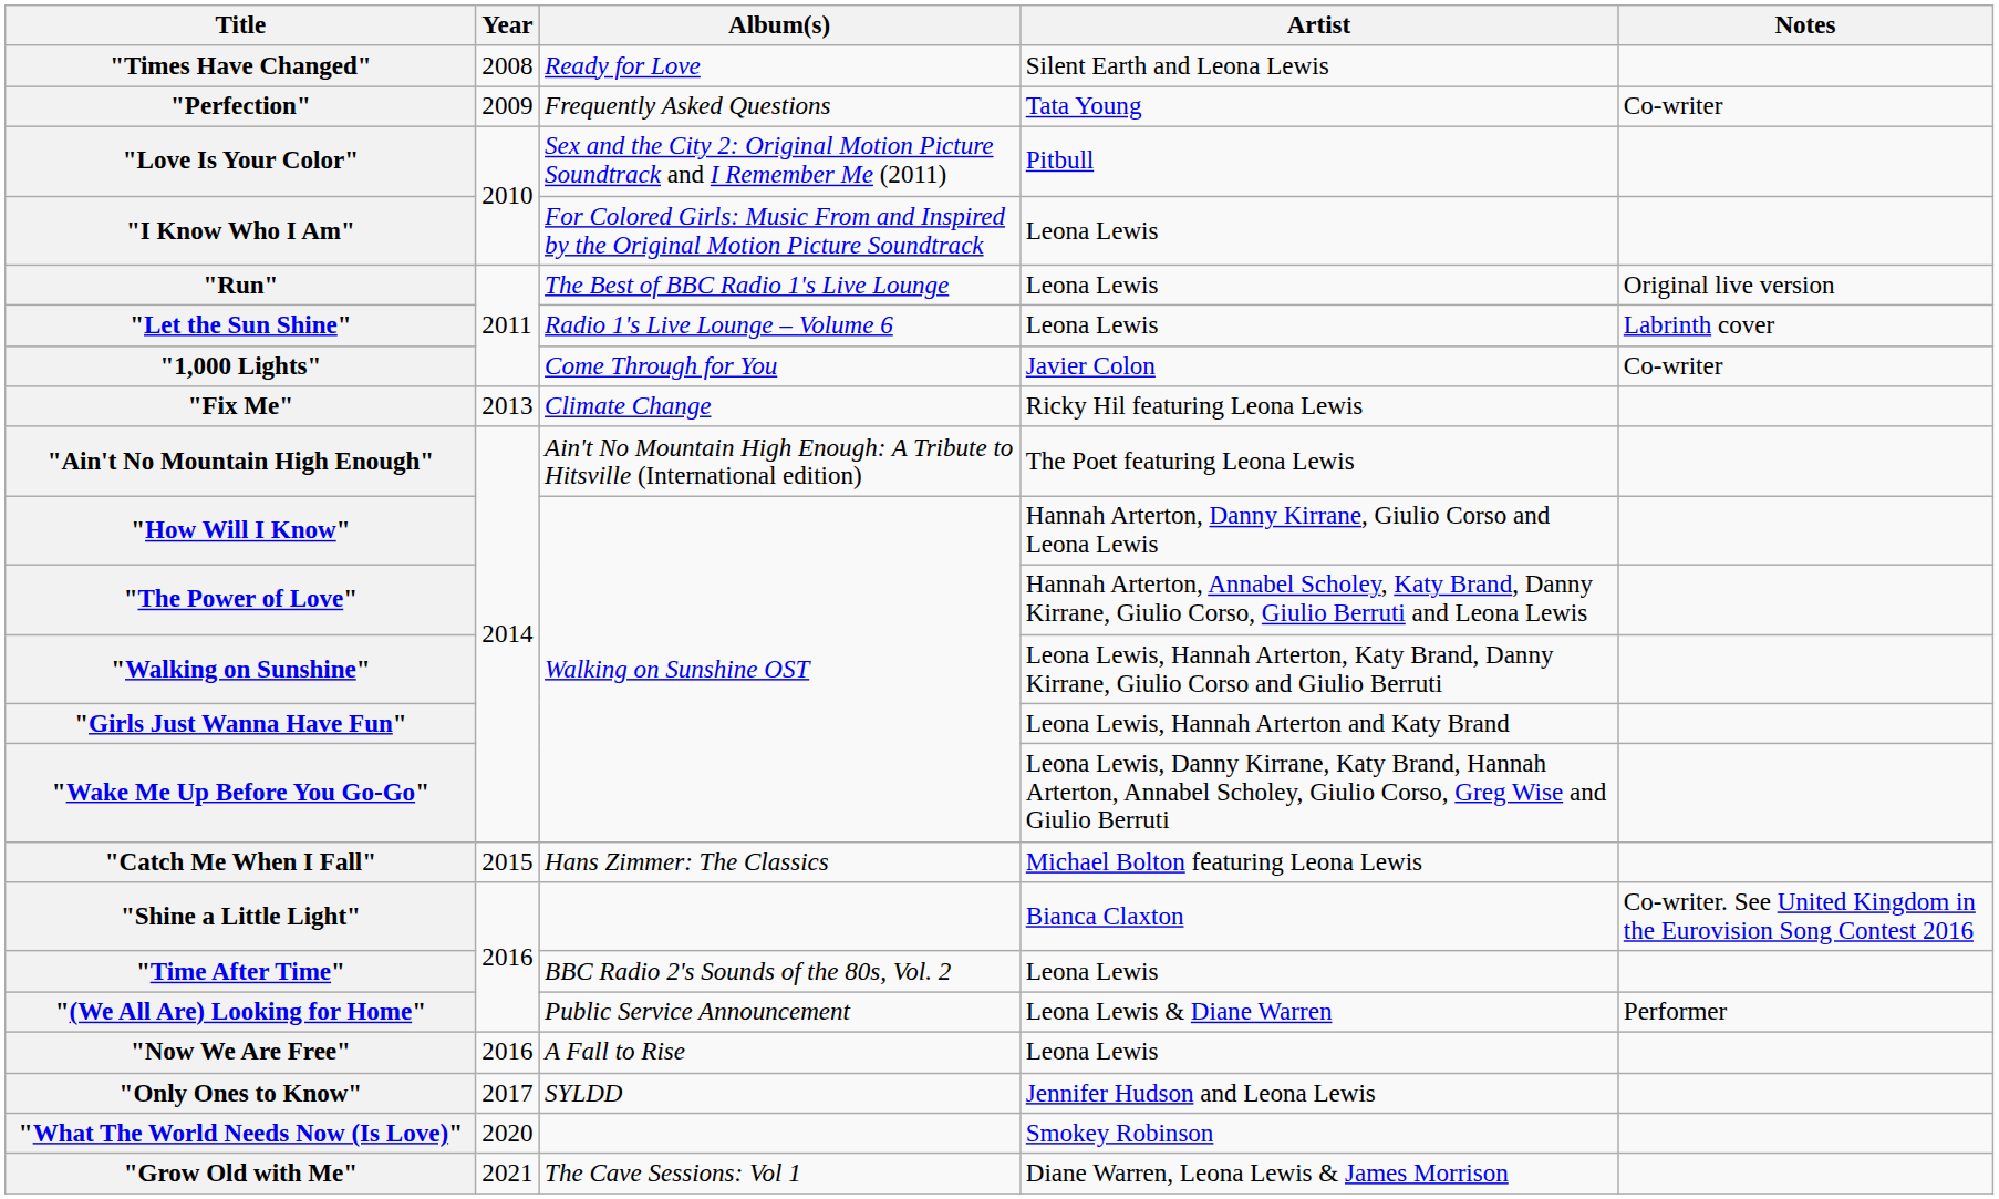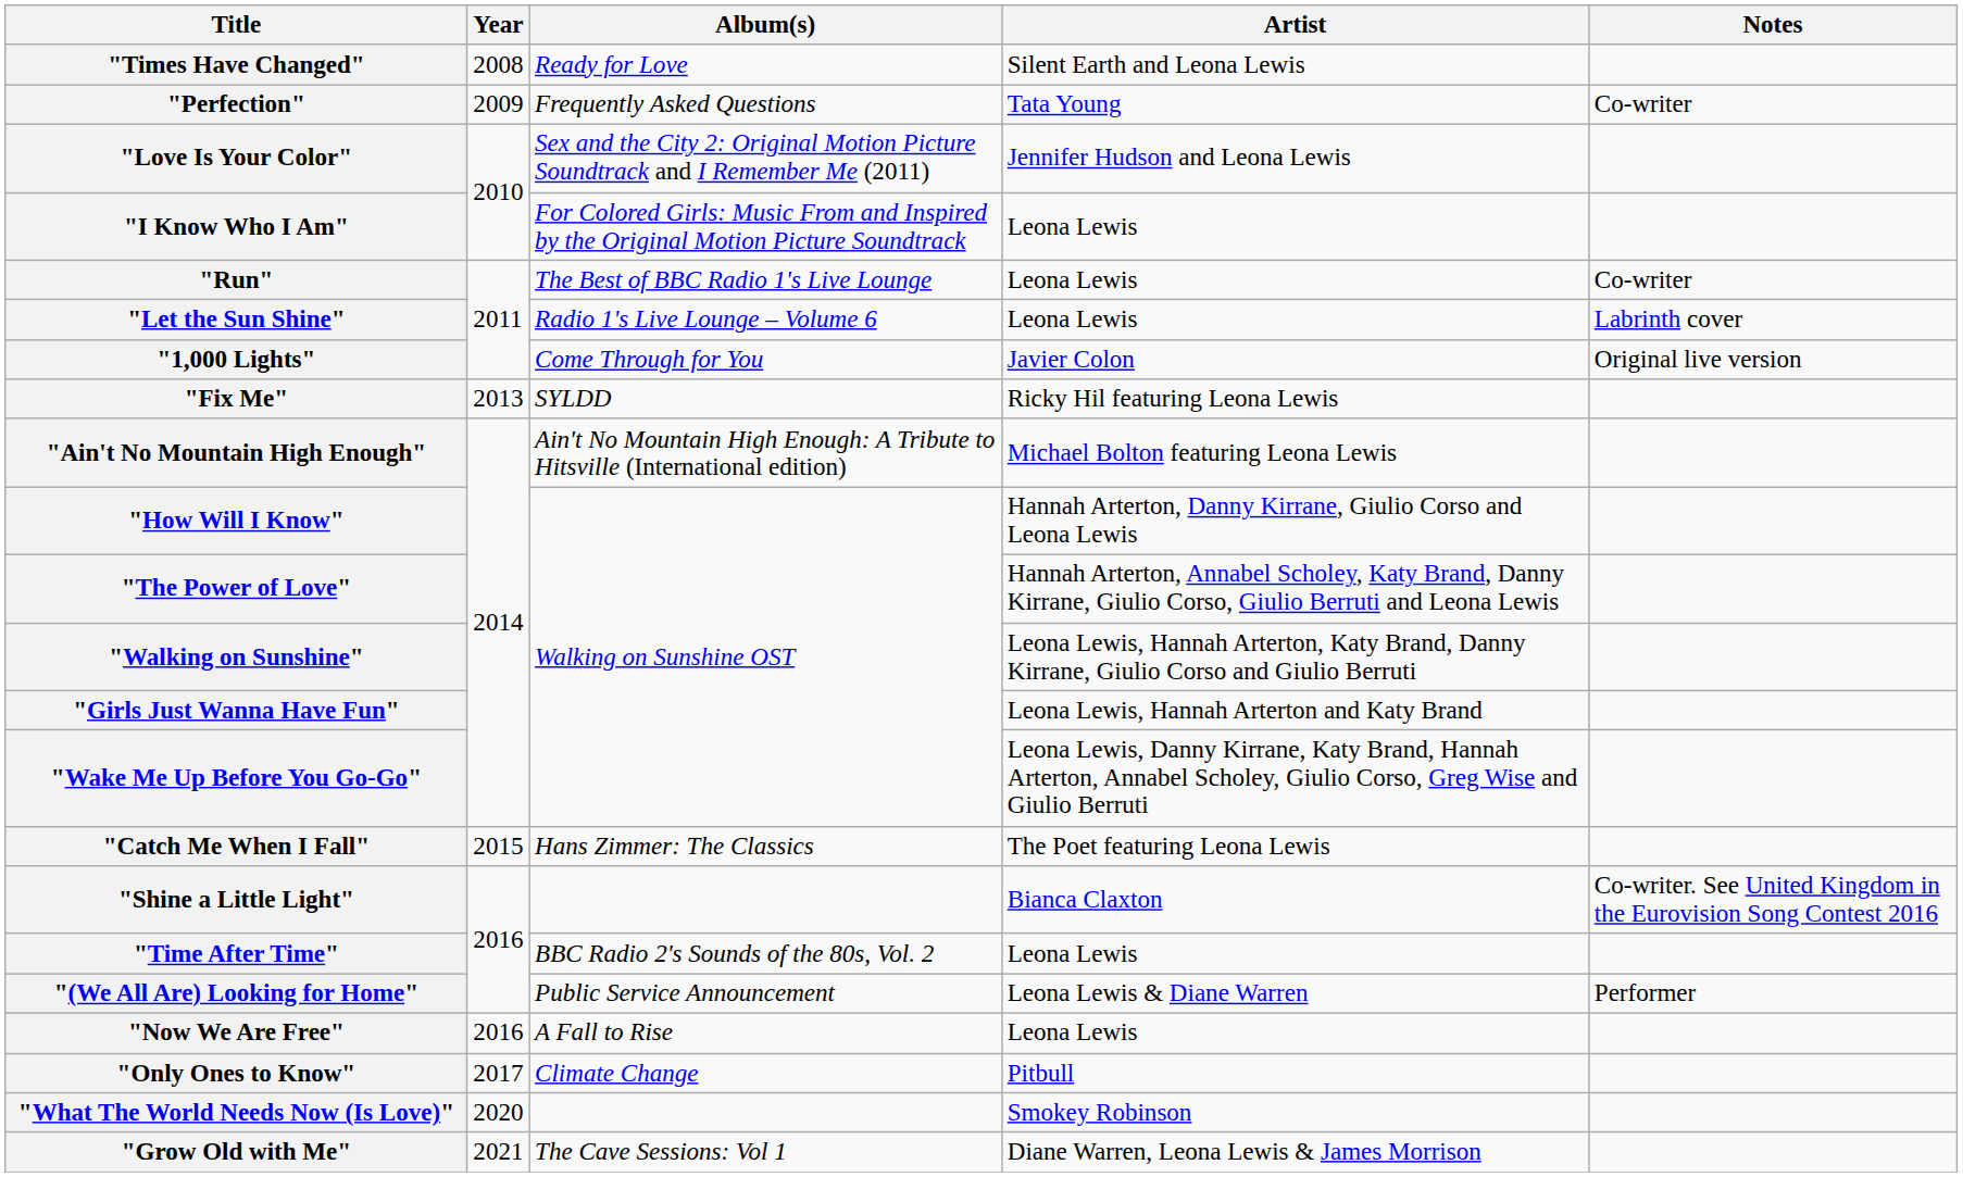"Love Is Your Color" | Artist: Pitbull -> Jennifer Hudson and Leona Lewis
"Run" | Notes: Original live version -> Co-writer
"1,000 Lights" | Notes: Co-writer -> Original live version
"Fix Me" | Album(s): Climate Change -> SYLDD
"Ain't No Mountain High Enough" | Artist: The Poet featuring Leona Lewis -> Michael Bolton featuring Leona Lewis
"Catch Me When I Fall" | Artist: Michael Bolton featuring Leona Lewis -> The Poet featuring Leona Lewis
"Only Ones to Know" | Album(s): SYLDD -> Climate Change
"Only Ones to Know" | Artist: Jennifer Hudson and Leona Lewis -> Pitbull
